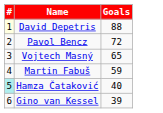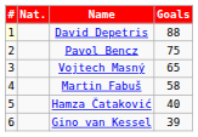+ column: Nat.
Pavol Bencz | Goals: 72 -> 75
Martin Fabuš | Goals: 59 -> 58
Hamza Čataković | #: paleturquoise background -> no background
